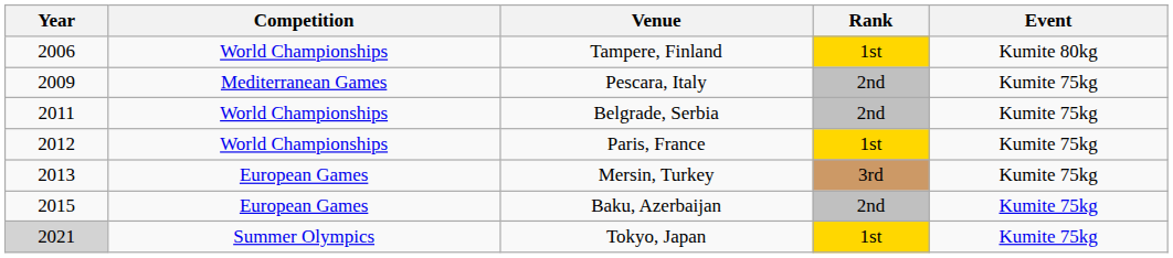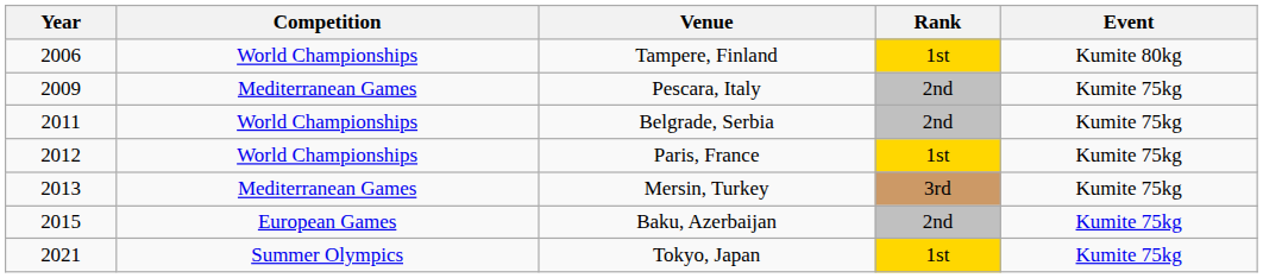Mersin, Turkey | Competition: European Games -> Mediterranean Games
Tokyo, Japan | Year: lightgrey background -> no background
